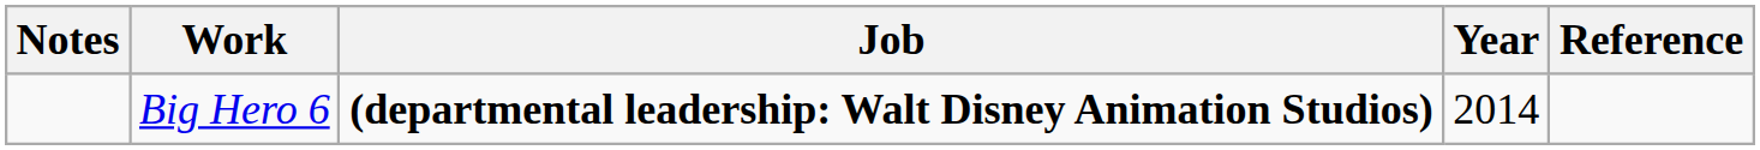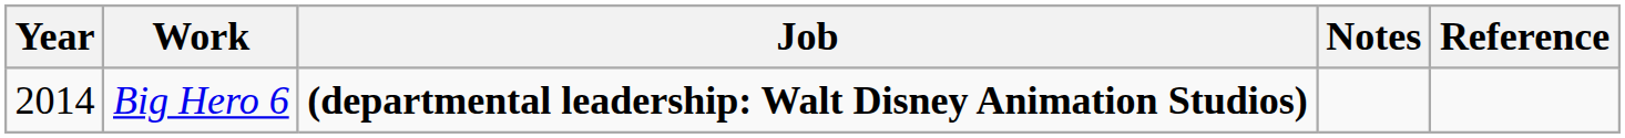columns swapped: Year <-> Notes
